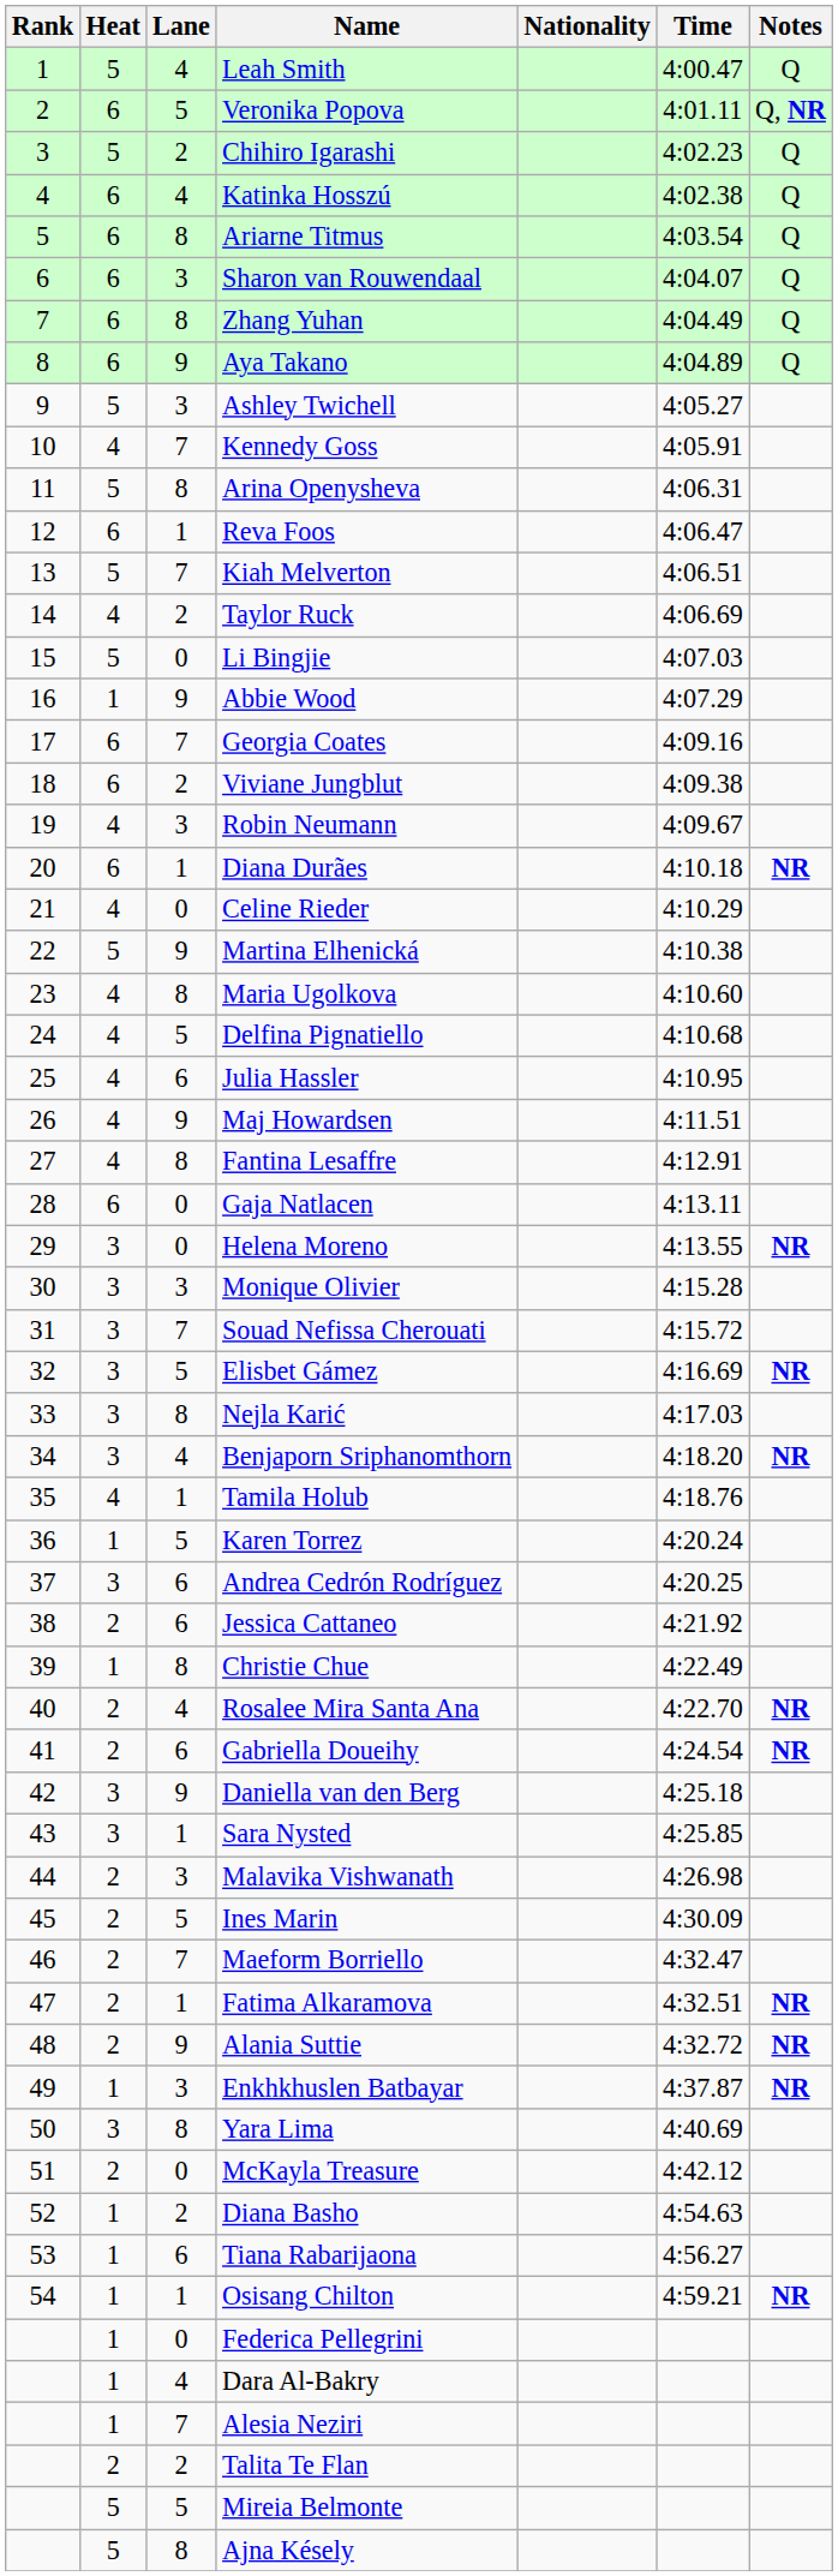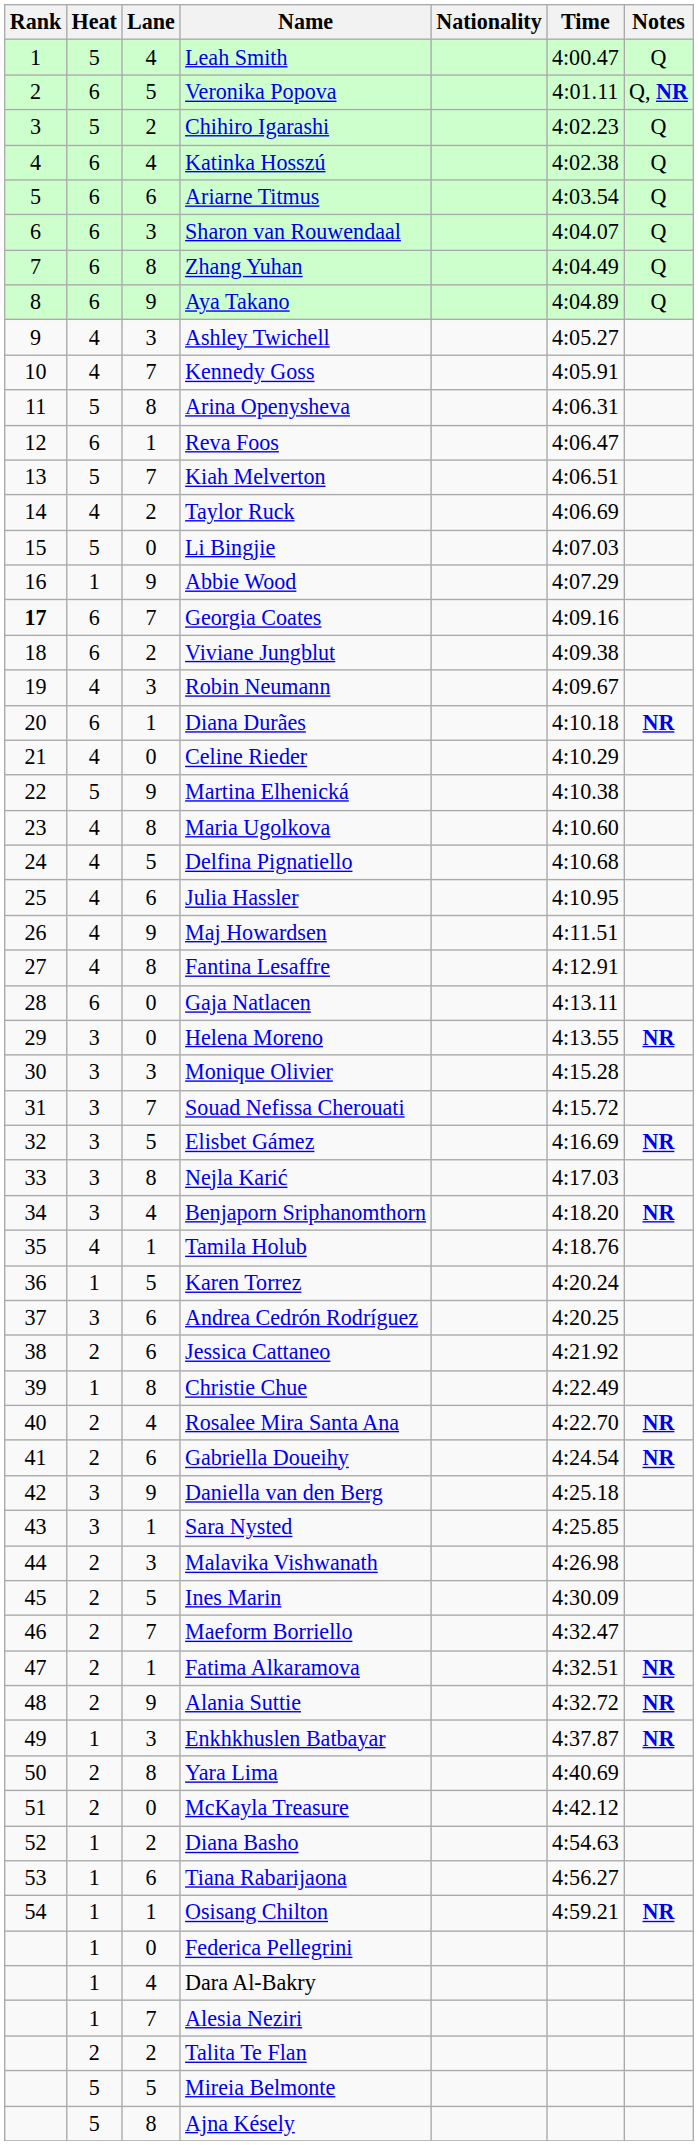Ariarne Titmus | Lane: 8 -> 6
Ashley Twichell | Heat: 5 -> 4
Georgia Coates | Rank: normal -> bold
Yara Lima | Heat: 3 -> 2
